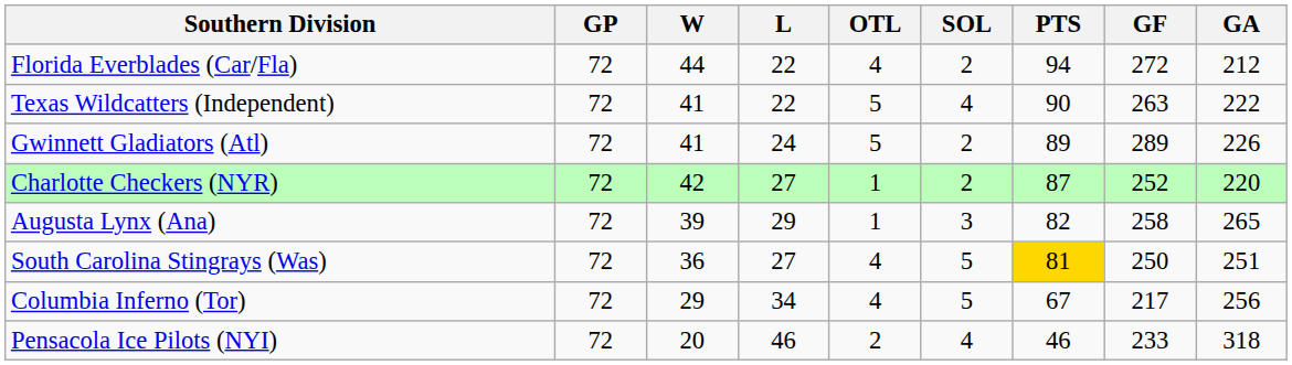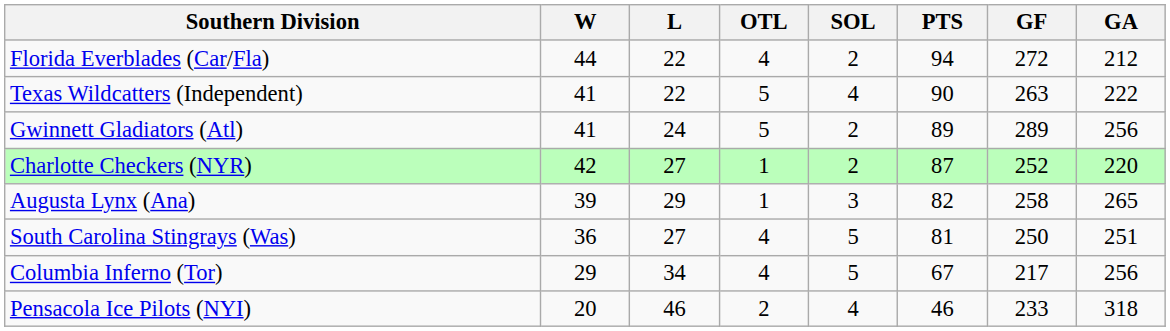- column: GP | 72 | 72 | 72 | 72 | 72 | 72 | 72 | 72
Gwinnett Gladiators (Atl) | GA: 226 -> 256
South Carolina Stingrays (Was) | PTS: gold background -> no background
